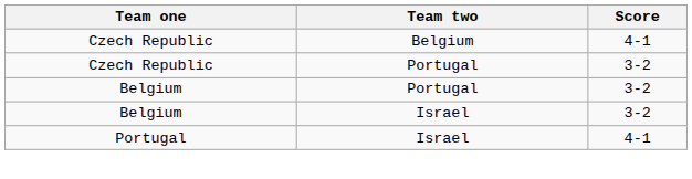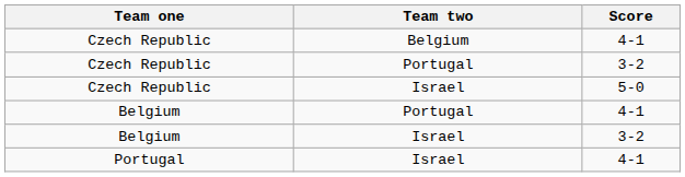+ row: Czech Republic | Israel | 5-0
Belgium / Portugal | Score: 3-2 -> 4-1
